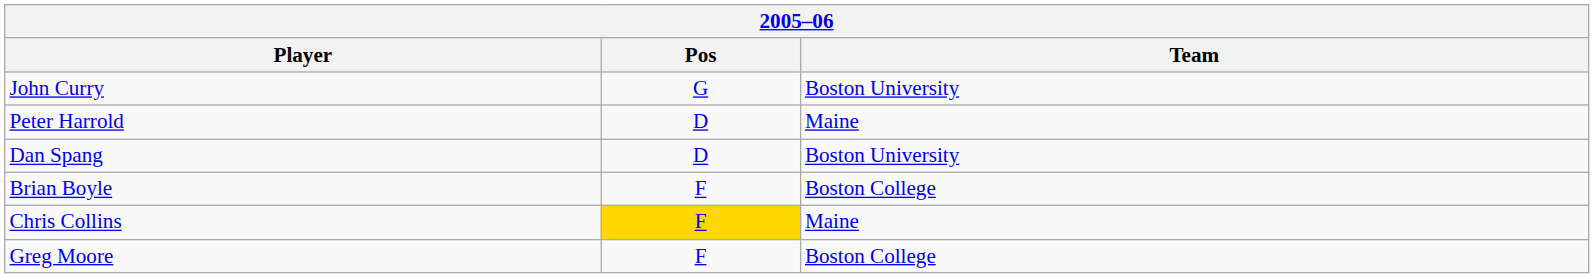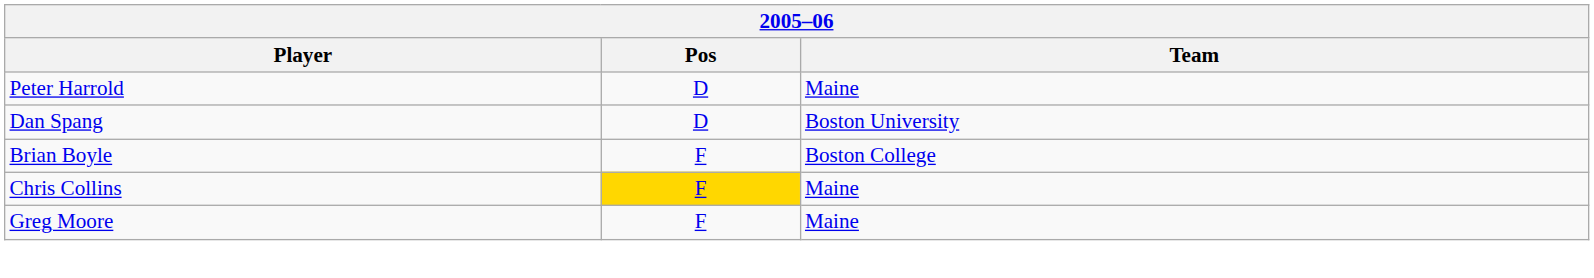- row: John Curry | G | Boston University
Greg Moore | Team: Boston College -> Maine
